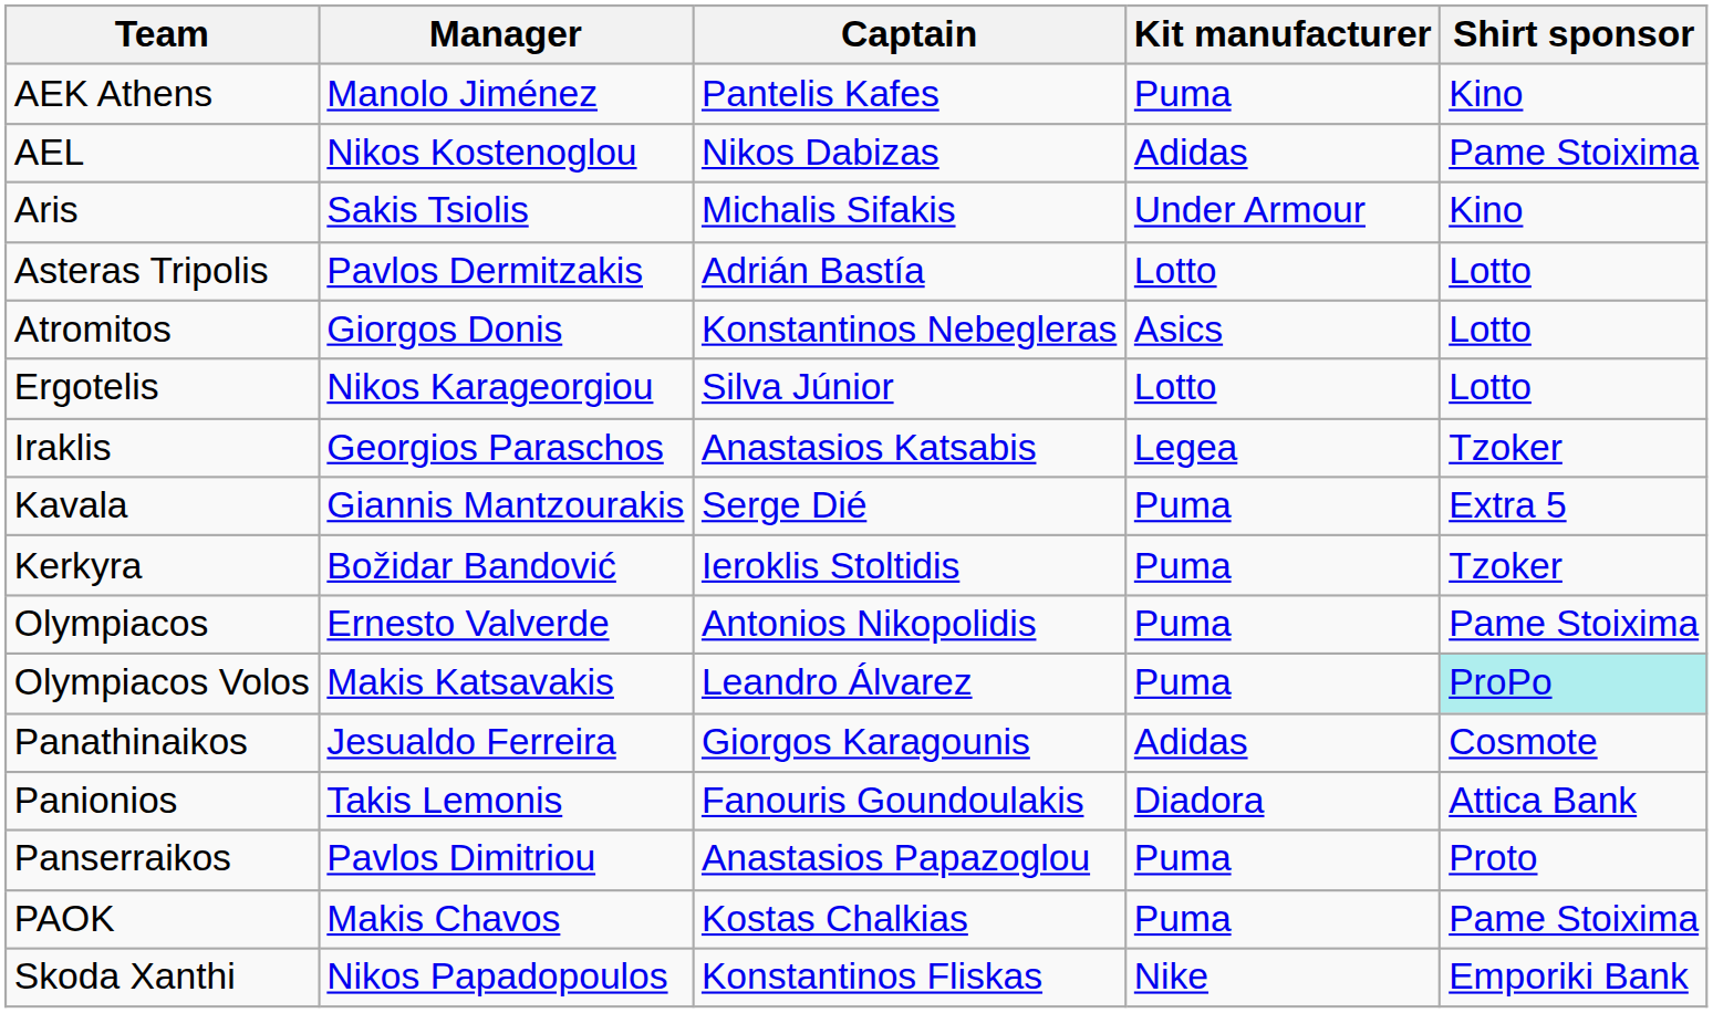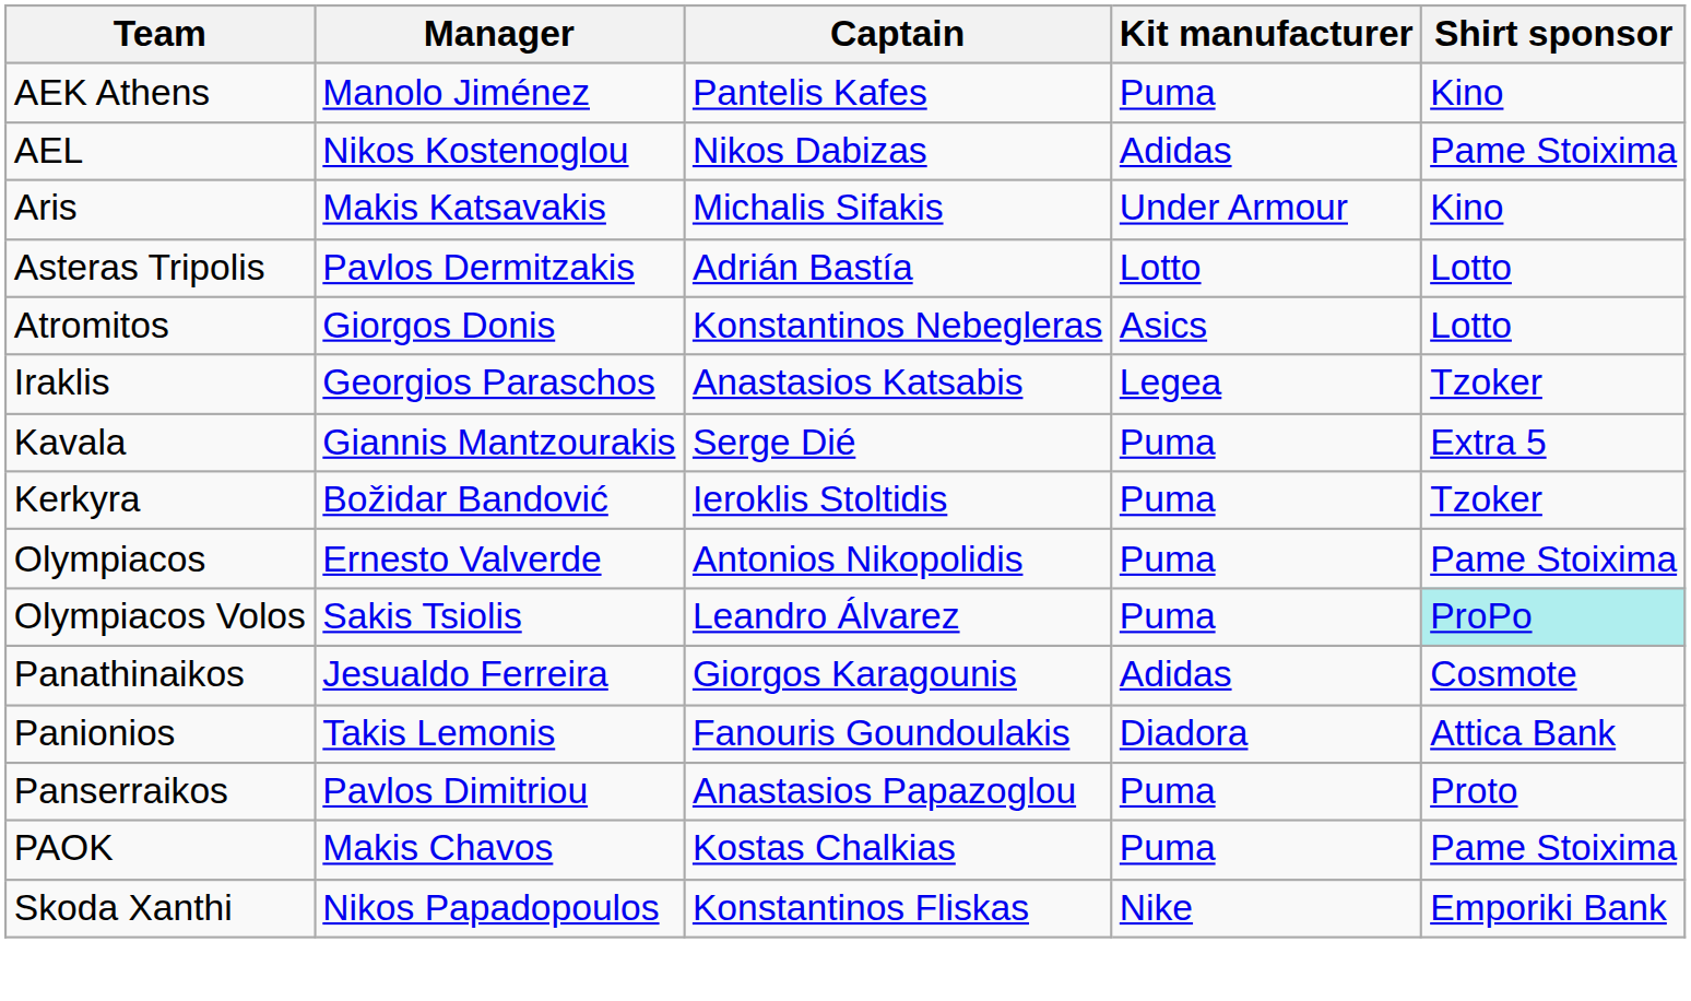Aris | Manager: Sakis Tsiolis -> Makis Katsavakis
- row: Ergotelis | Nikos Karageorgiou | Silva Júnior | Lotto | Lotto
Olympiacos Volos | Manager: Makis Katsavakis -> Sakis Tsiolis
